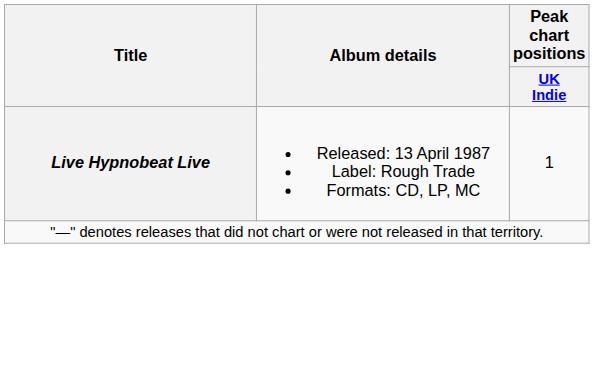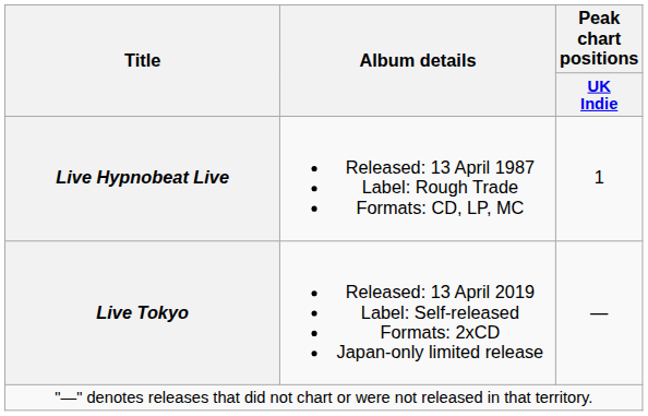+ row: Live Tokyo | Released: 13 April 2019 Label: Self-released Formats: 2xCD Japan-only limited release | —
